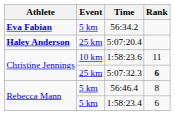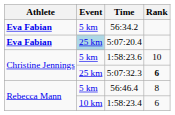5:07:20.4 | Athlete: Haley Anderson -> Eva Fabian
5:07:20.4 | Event: no background -> lightblue background
1:58:23.6 | Event: 10 km -> 5 km
1:58:23.6 | Rank: 11 -> 10
1:58:23.4 | Event: 5 km -> 10 km
